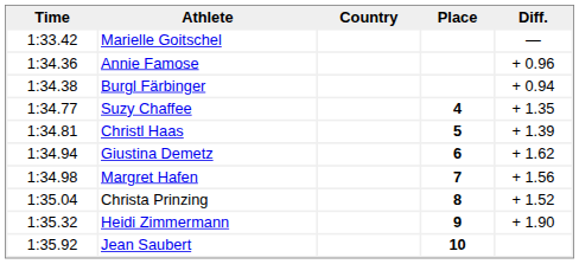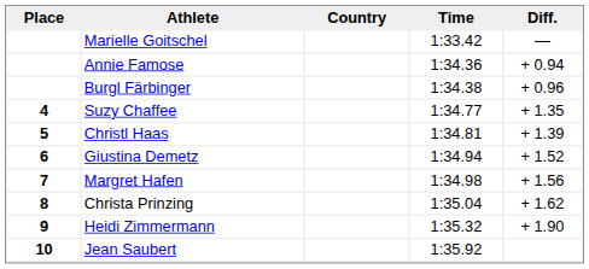columns swapped: Place <-> Time
Annie Famose | Diff.: + 0.96 -> + 0.94
Burgl Färbinger | Diff.: + 0.94 -> + 0.96
Giustina Demetz | Diff.: + 1.62 -> + 1.52
Christa Prinzing | Diff.: + 1.52 -> + 1.62
